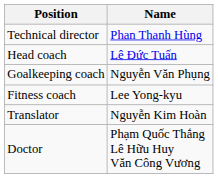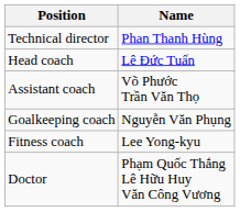+ row: Assistant coach | Võ Phước Trần Văn Thọ
- row: Translator | Nguyễn Kim Hoàn
